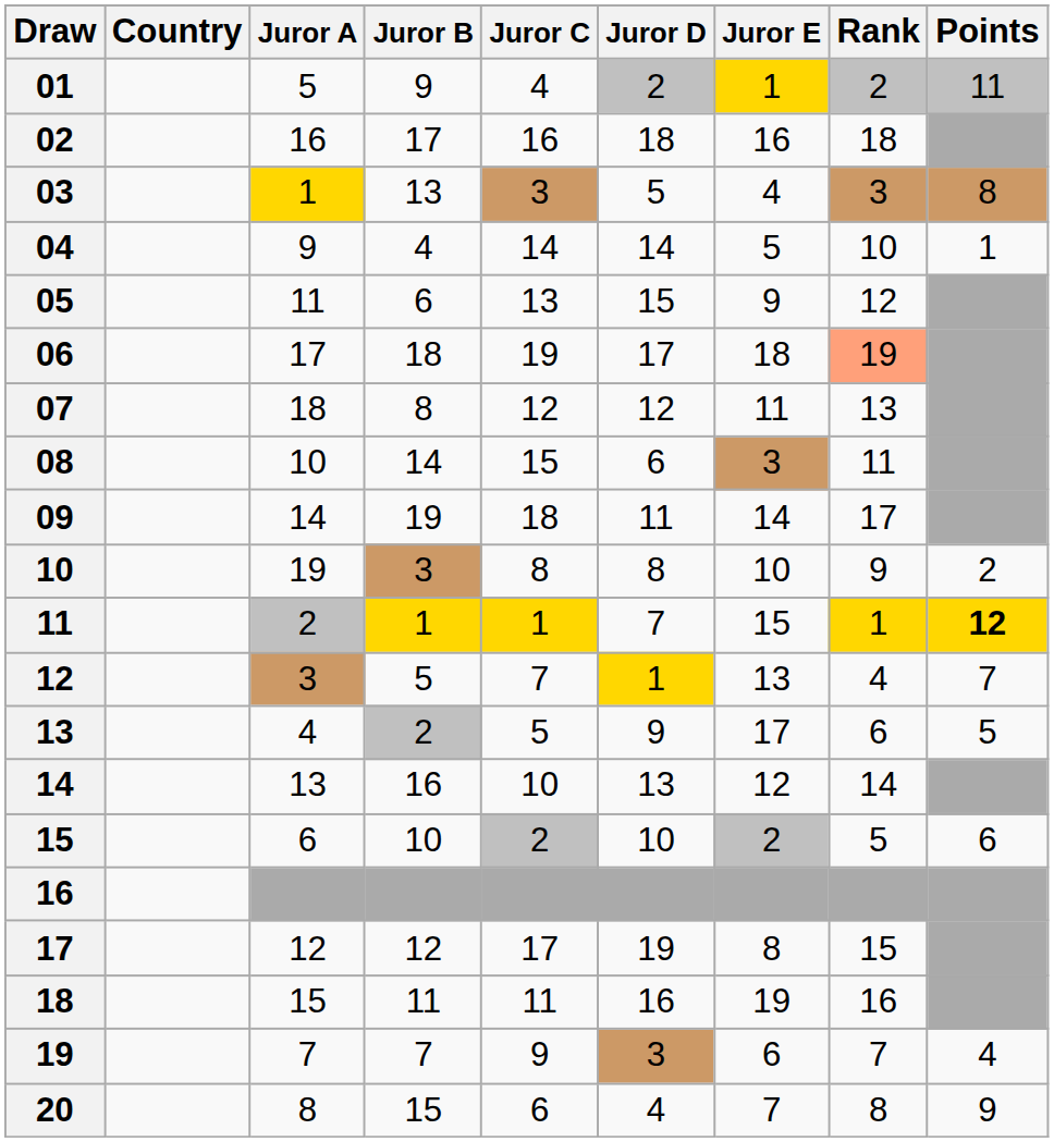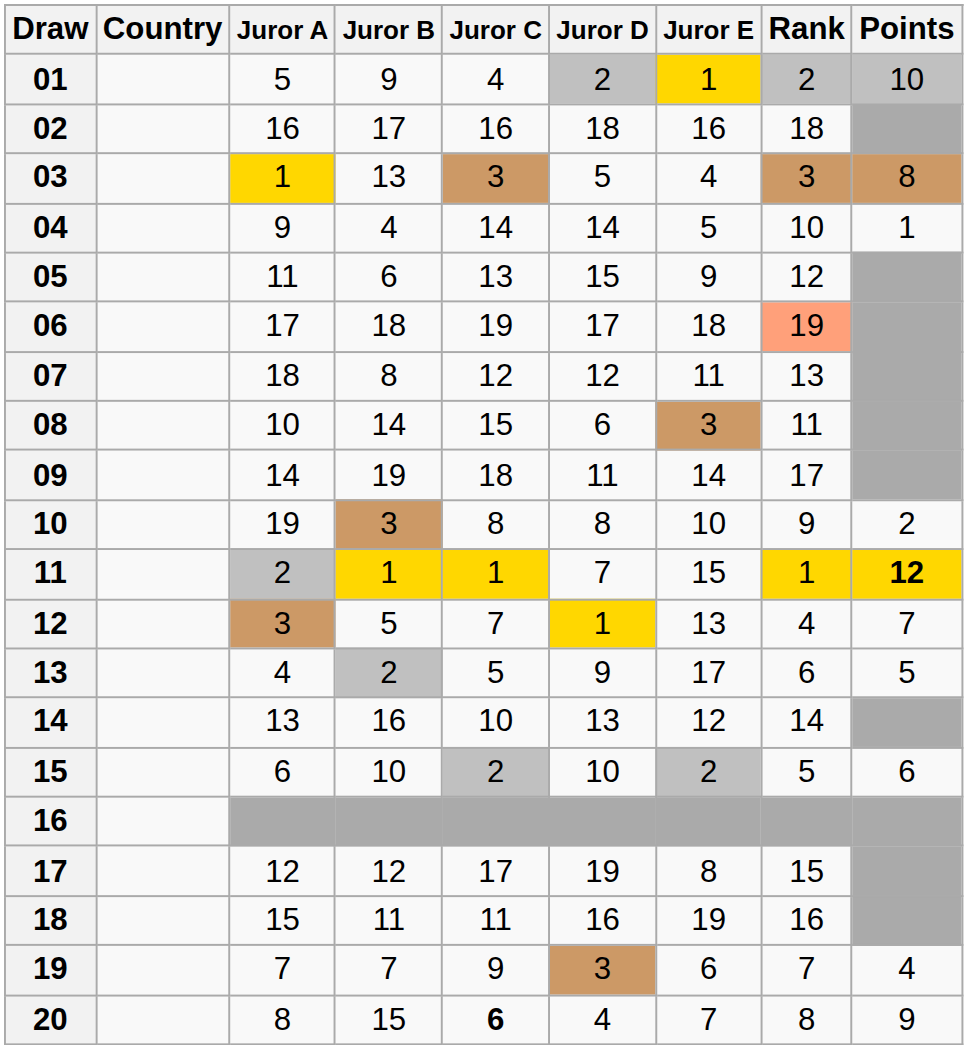01 | Points: 11 -> 10
20 | Juror C: normal -> bold
